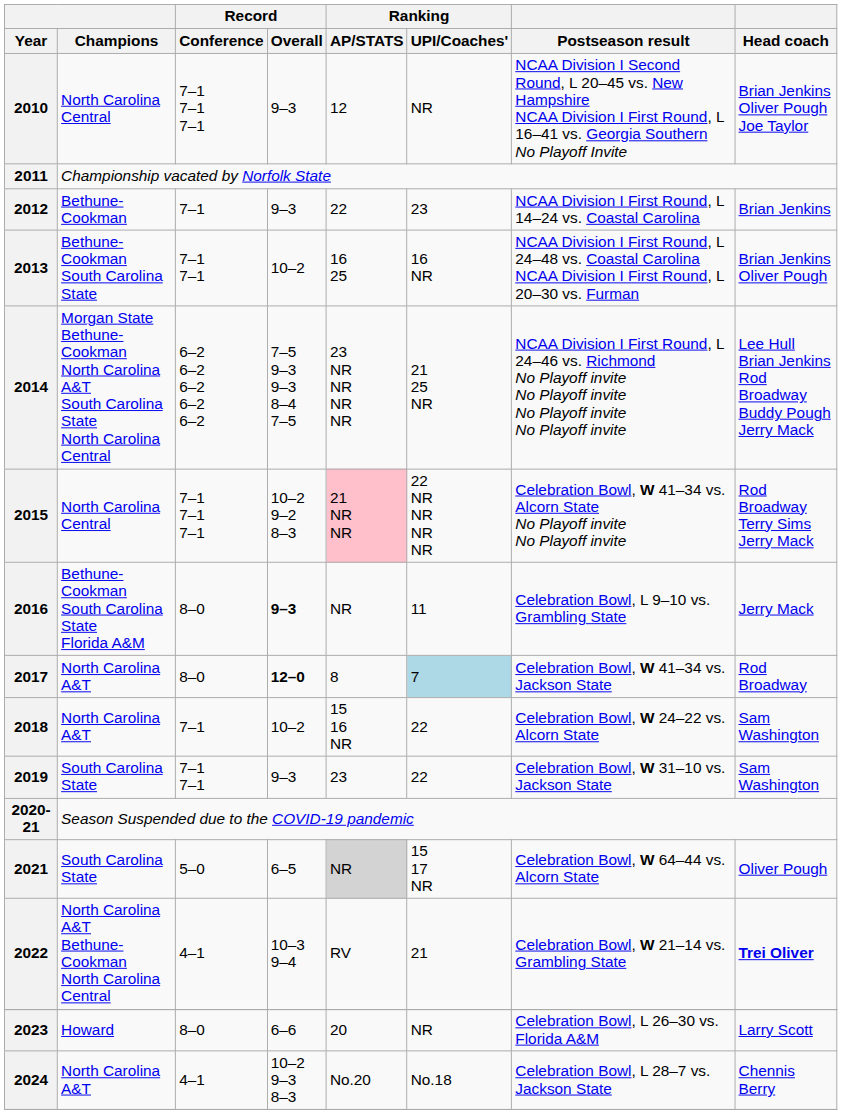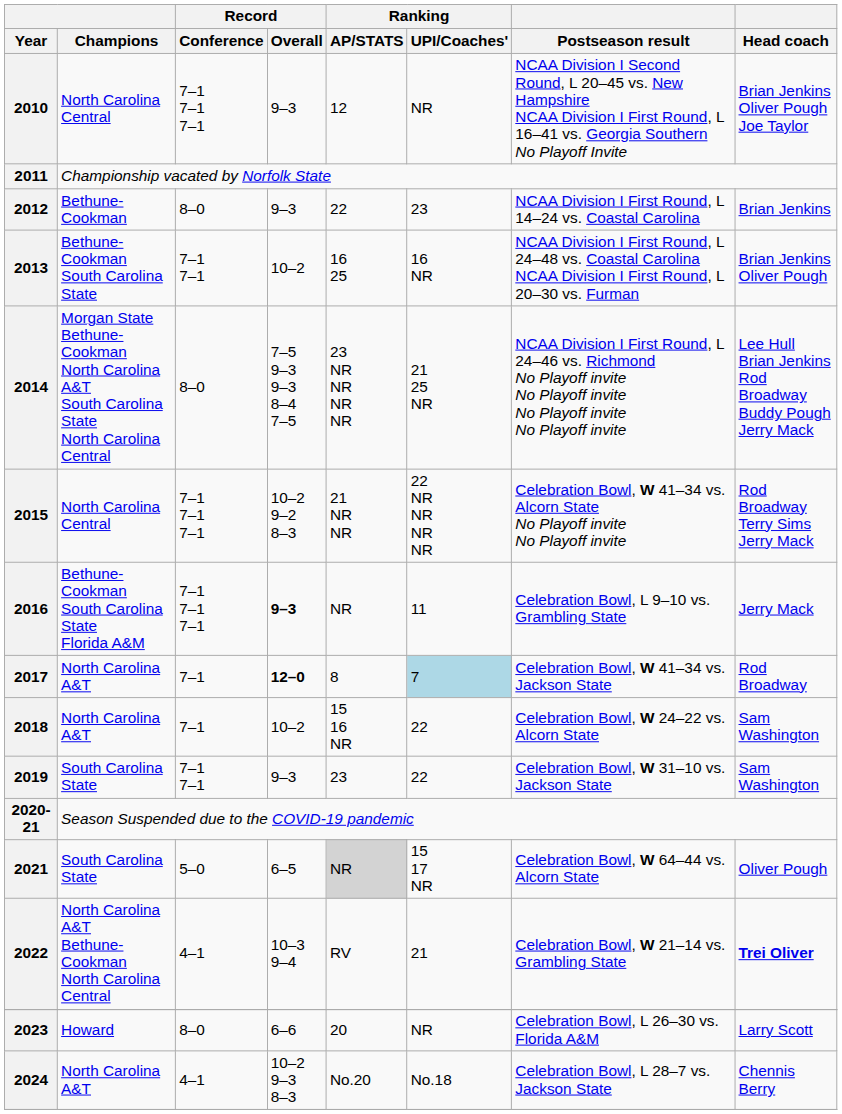2012 | Record / Conference: 7–1 -> 8–0
2014 | Record / Conference: 6–2 6–2 6–2 6–2 6–2 -> 8–0
2015 | Ranking / AP/STATS: pink background -> no background
2016 | Record / Conference: 8–0 -> 7–1 7–1 7–1
2017 | Record / Conference: 8–0 -> 7–1
